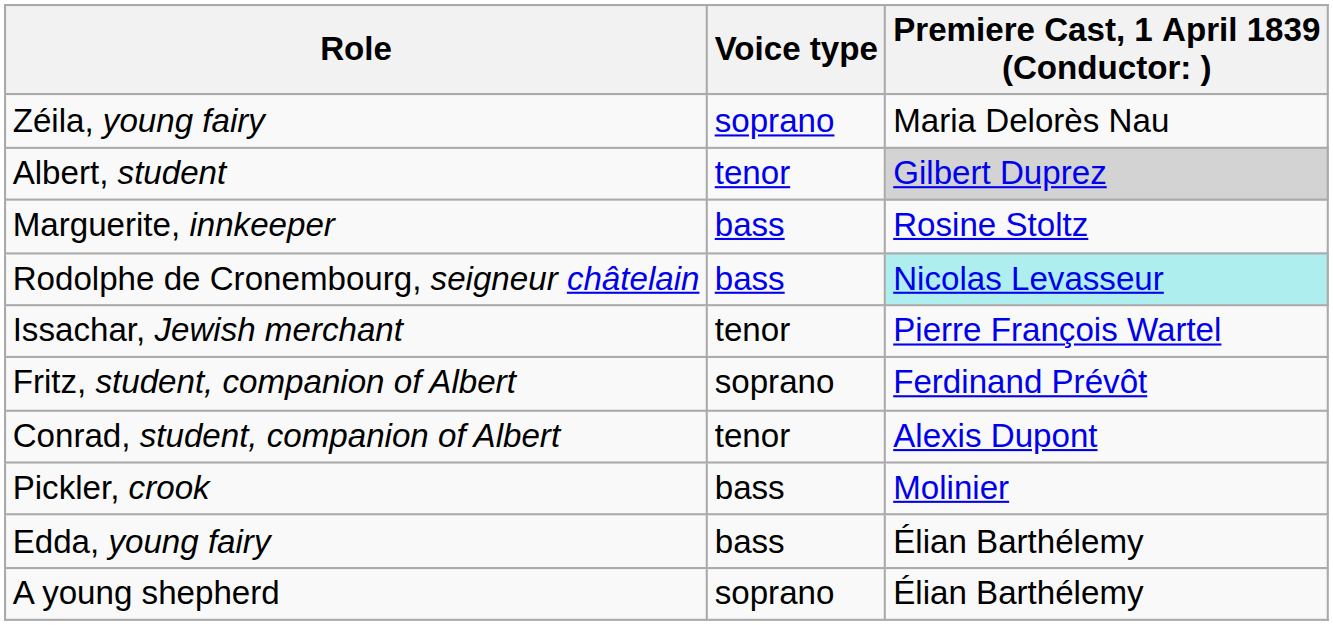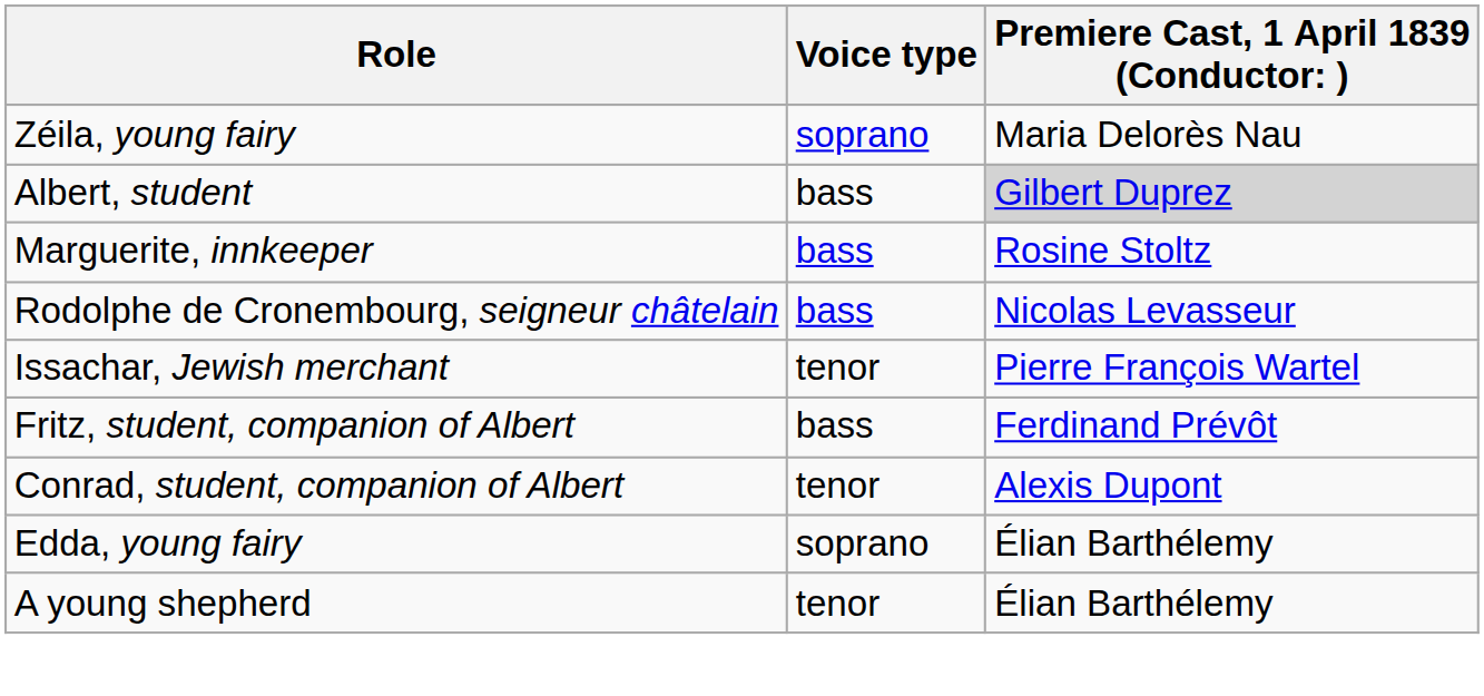Albert, student | Voice type: tenor -> bass
Rodolphe de Cronembourg, seigneur châtelain | column 3: paleturquoise background -> no background
Fritz, student, companion of Albert | Voice type: soprano -> bass
- row: Pickler, crook | bass | Molinier
Edda, young fairy | Voice type: bass -> soprano
A young shepherd | Voice type: soprano -> tenor
